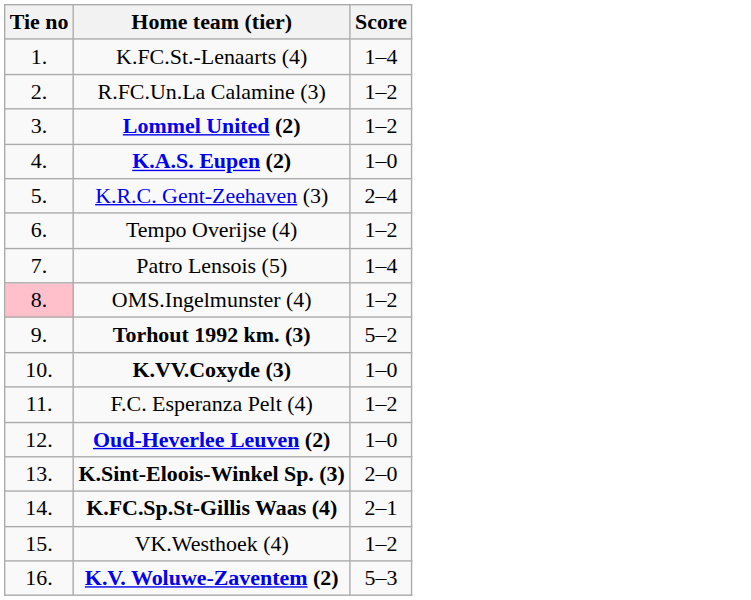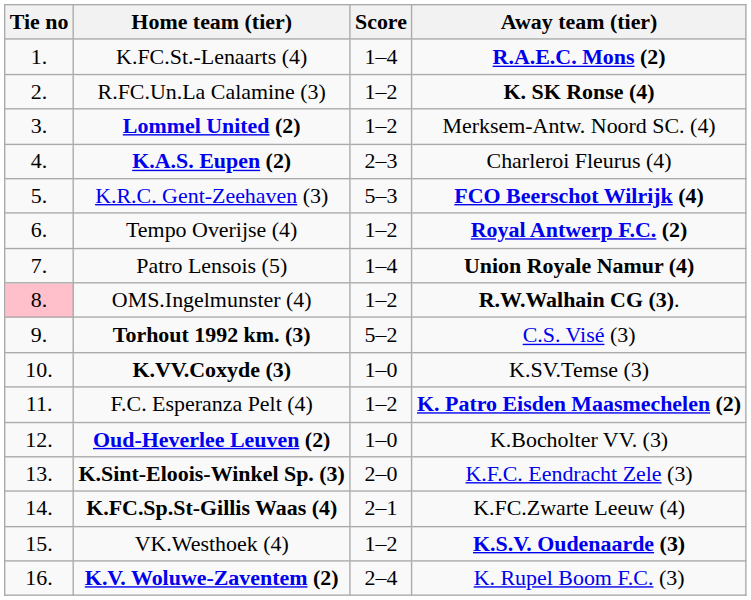+ column: Away team (tier) | R.A.E.C. Mons (2) | K. SK Ronse (4) | Merksem-Antw. Noord SC. (4) | Charleroi Fleurus (4) | FCO Beerschot Wilrijk (4) | Royal Antwerp F.C. (2) | Union Royale Namur (4) | R.W.Walhain CG (3). | C.S. Visé (3) | K.SV.Temse (3) | K. Patro Eisden Maasmechelen (2) | K.Bocholter VV. (3) | K.F.C. Eendracht Zele (3) | K.FC.Zwarte Leeuw (4) | K.S.V. Oudenaarde (3) | K. Rupel Boom F.C. (3)
K.A.S. Eupen (2) | Score: 1–0 -> 2–3
K.R.C. Gent-Zeehaven (3) | Score: 2–4 -> 5–3
K.V. Woluwe-Zaventem (2) | Score: 5–3 -> 2–4
